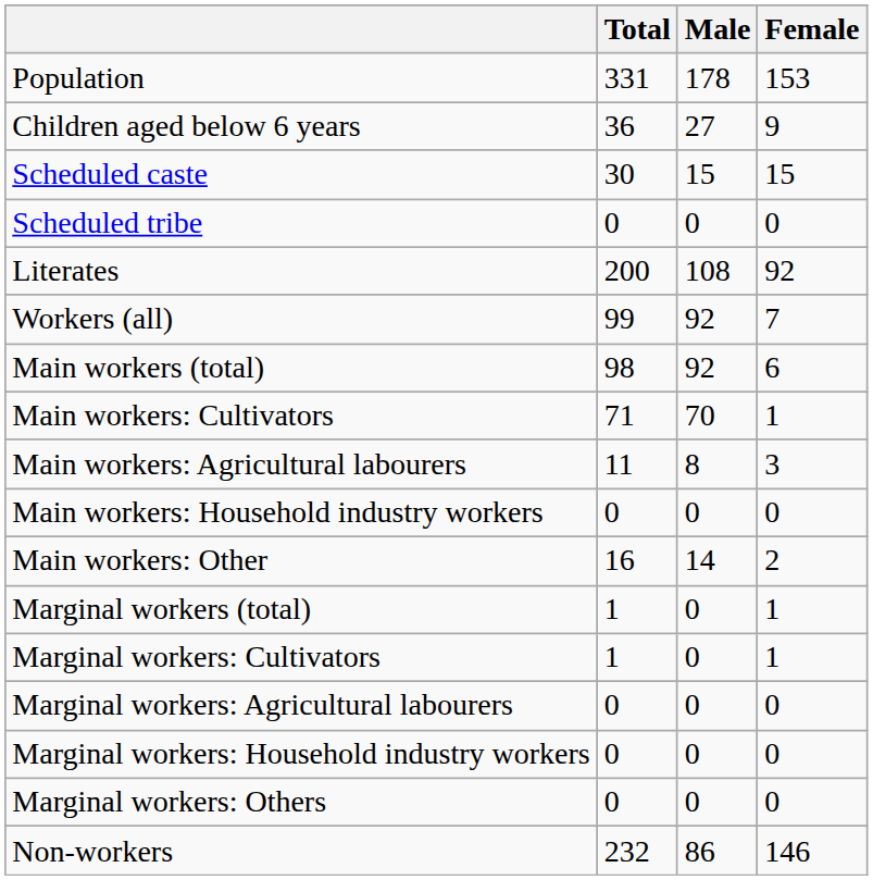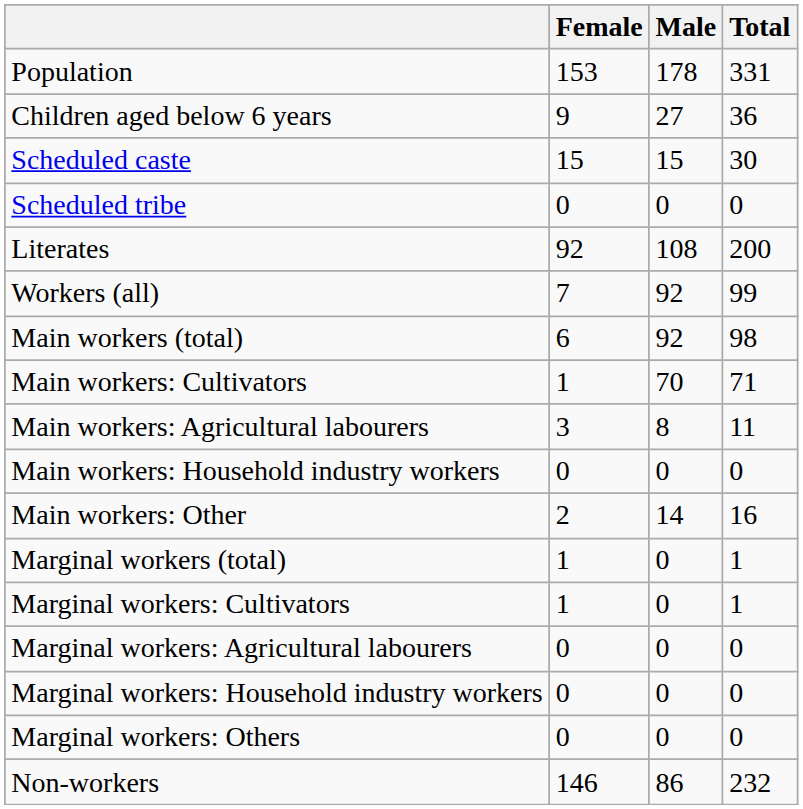columns swapped: Total <-> Female
